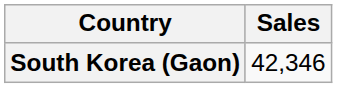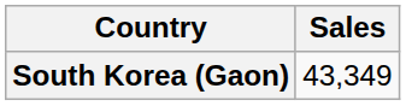South Korea (Gaon) | Sales: 42,346 -> 43,349
